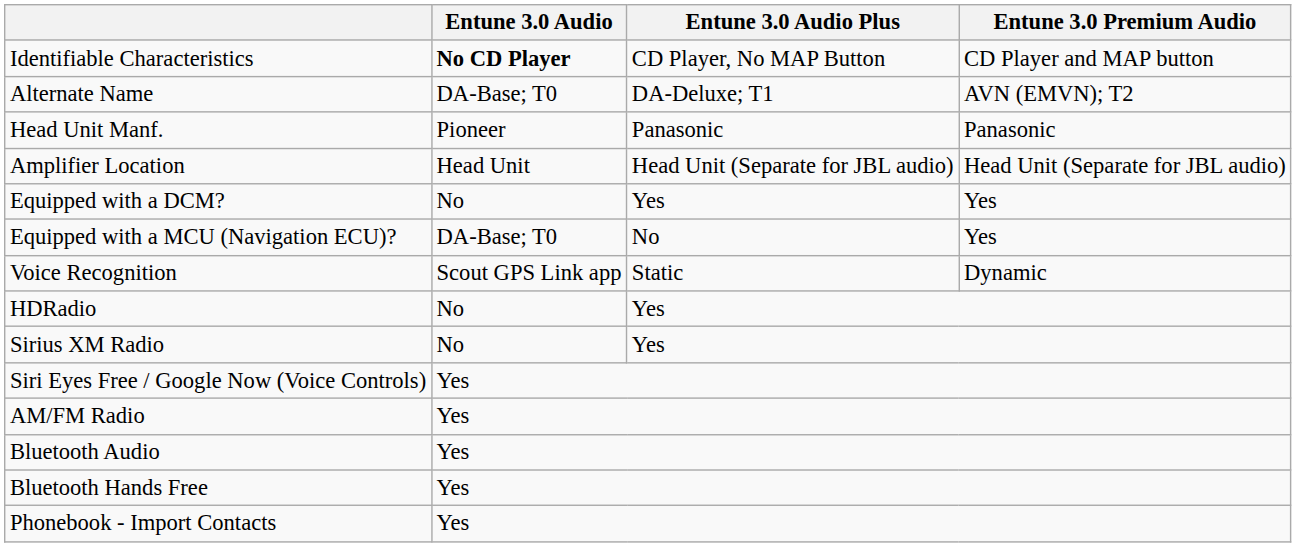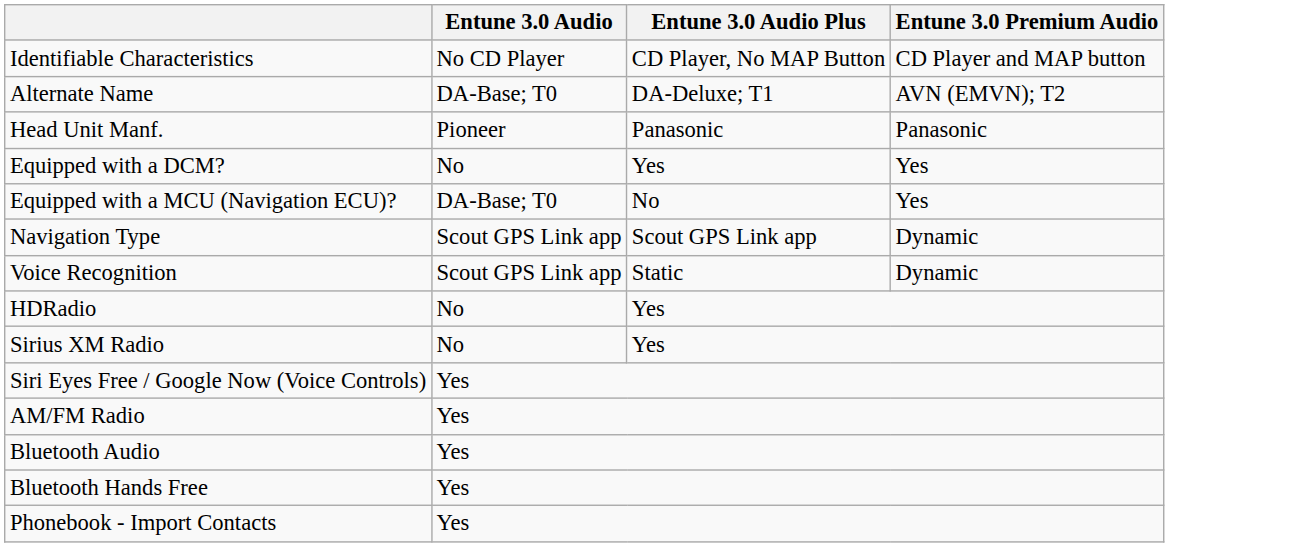Identifiable Characteristics | Entune 3.0 Audio: bold -> normal
- row: Amplifier Location | Head Unit | Head Unit (Separate for JBL audio) | Head Unit (Separate for JBL audio)
+ row: Navigation Type | Scout GPS Link app | Scout GPS Link app | Dynamic
